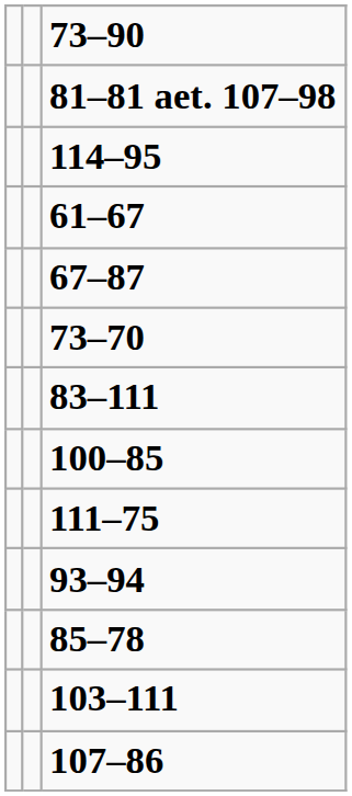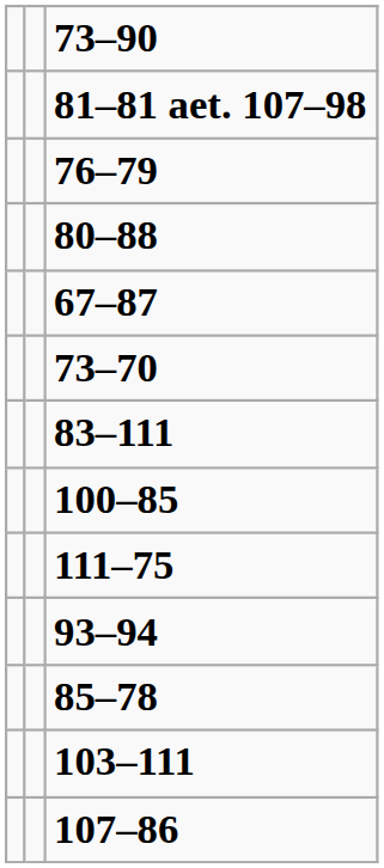+ row: 76–79
+ row: 80–88
- row: 114–95
- row: 61–67
